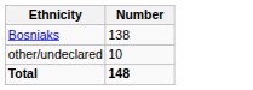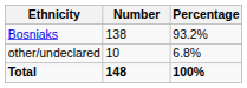+ column: Percentage | 93.2% | 6.8% | 100%
